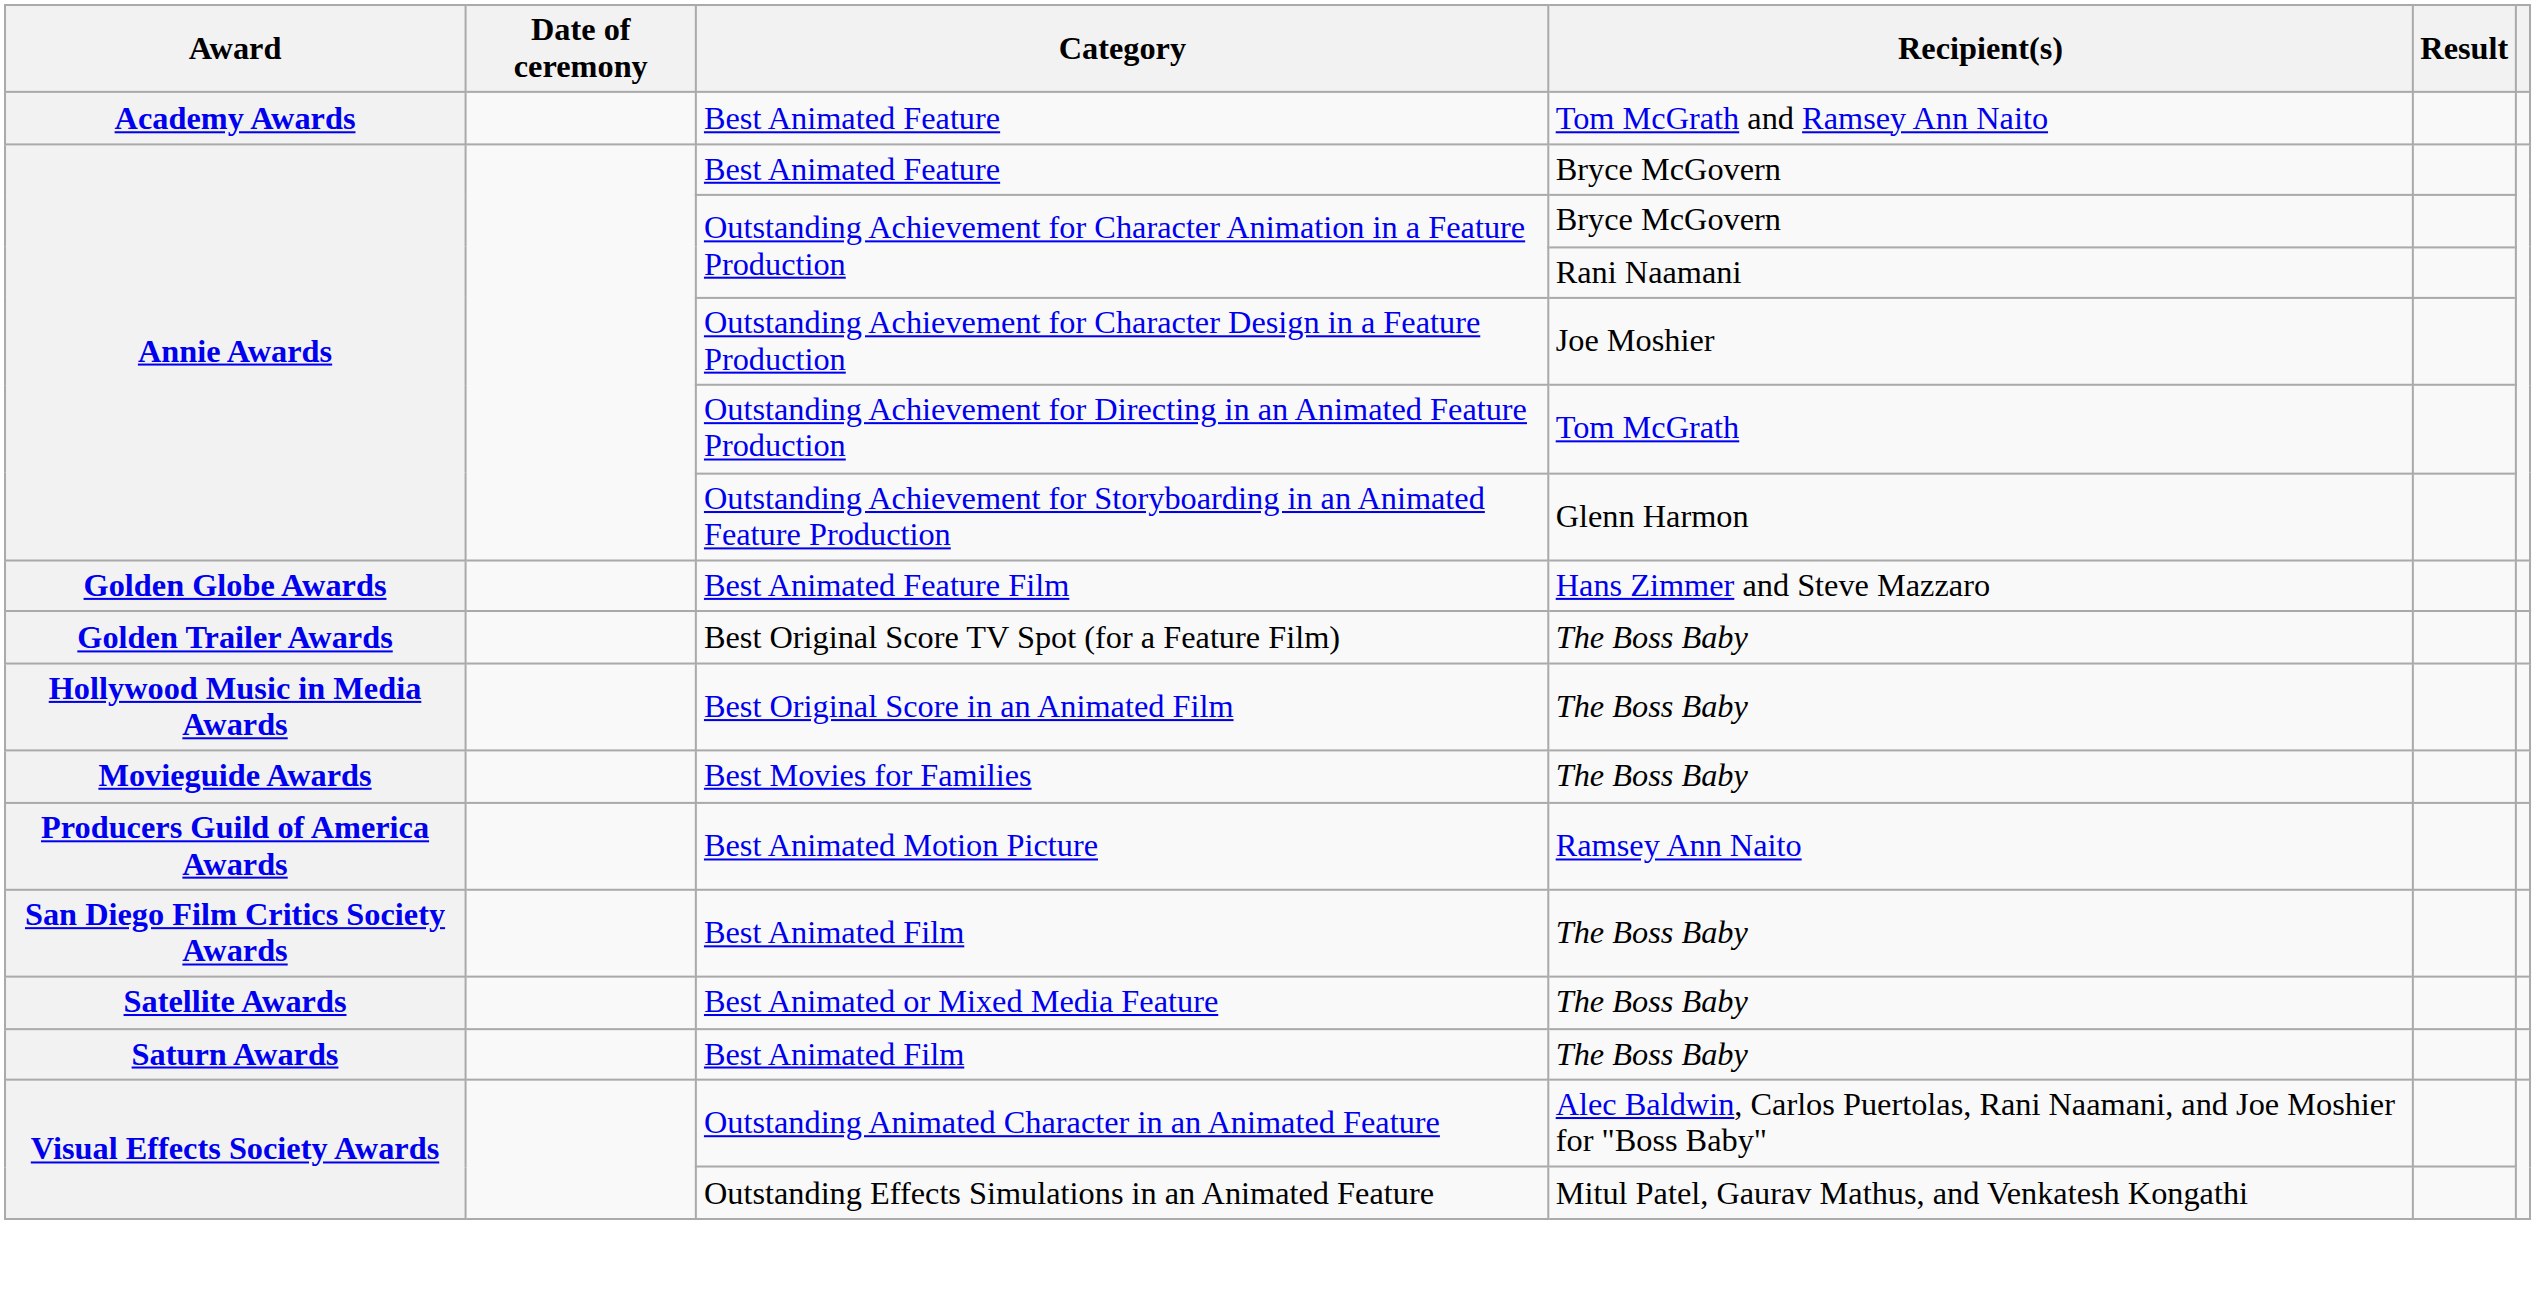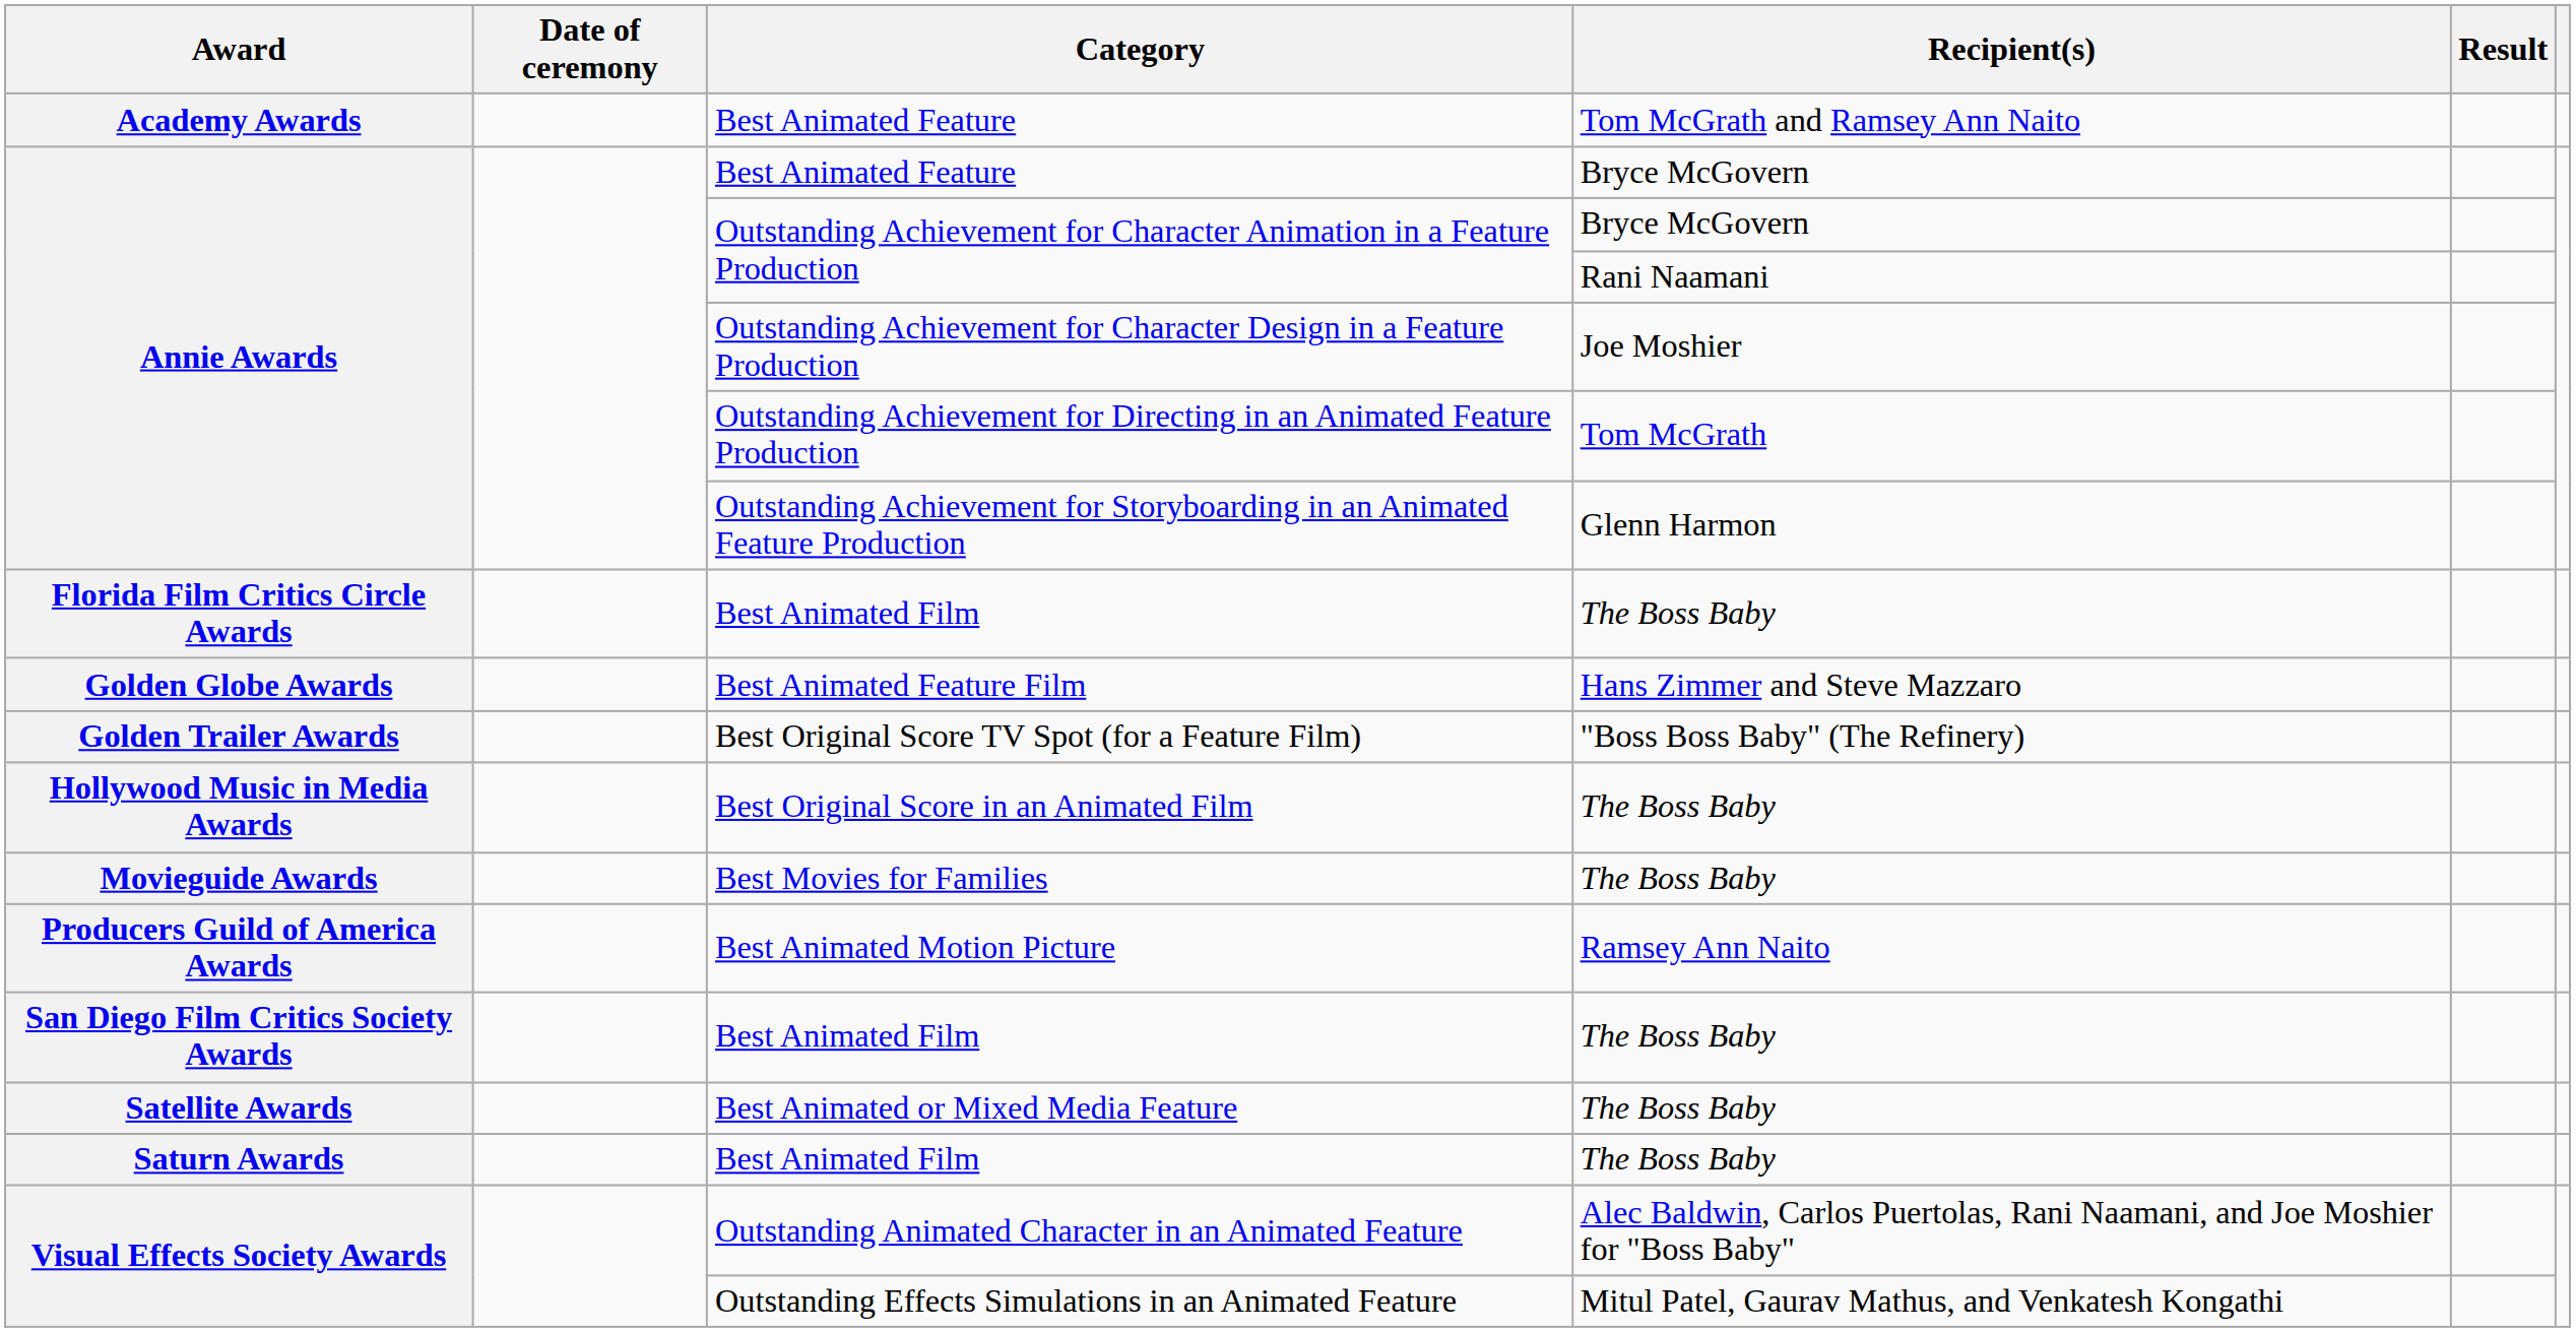+ row: Florida Film Critics Circle Awards | Best Animated Film | The Boss Baby
Best Original Score TV Spot (for a Feature Film) | Recipient(s): The Boss Baby -> "Boss Boss Baby" (The Refinery)
